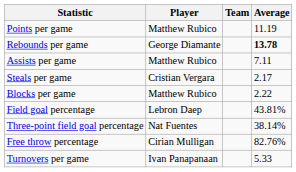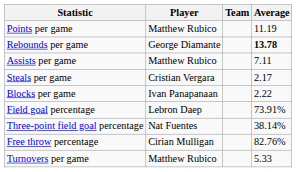Blocks per game | Player: Matthew Rubico -> Ivan Panapanaan
Field goal percentage | Average: 43.81% -> 73.91%
Turnovers per game | Player: Ivan Panapanaan -> Matthew Rubico
